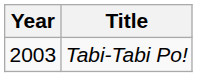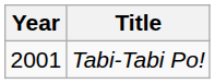Tabi-Tabi Po! | Year: 2003 -> 2001
